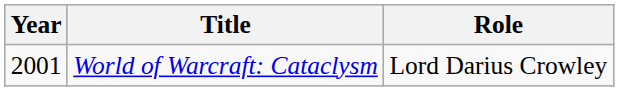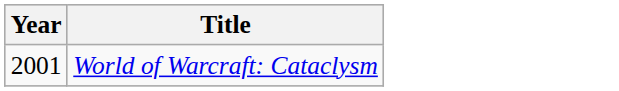- column: Role | Lord Darius Crowley
